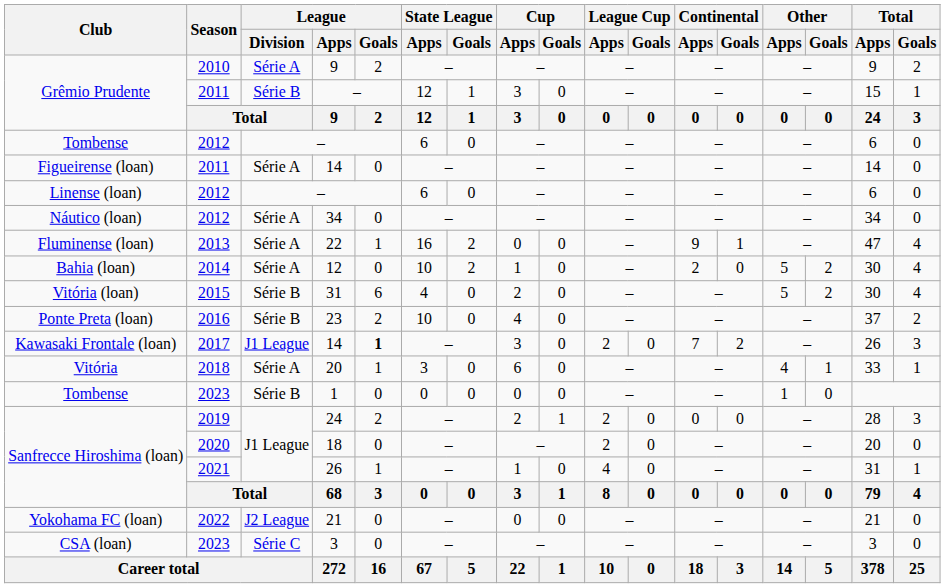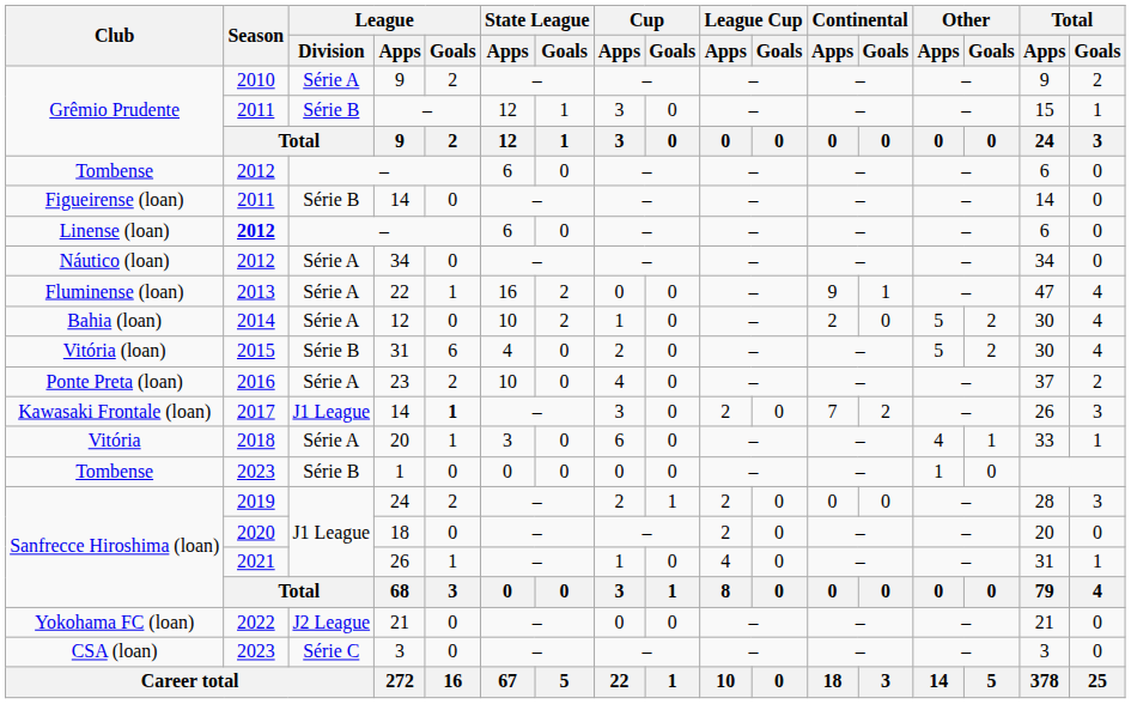Figueirense (loan) / 14 | League / Division: Série A -> Série B
Linense (loan) / – | Season: normal -> bold
23 | League / Division: Série B -> Série A
